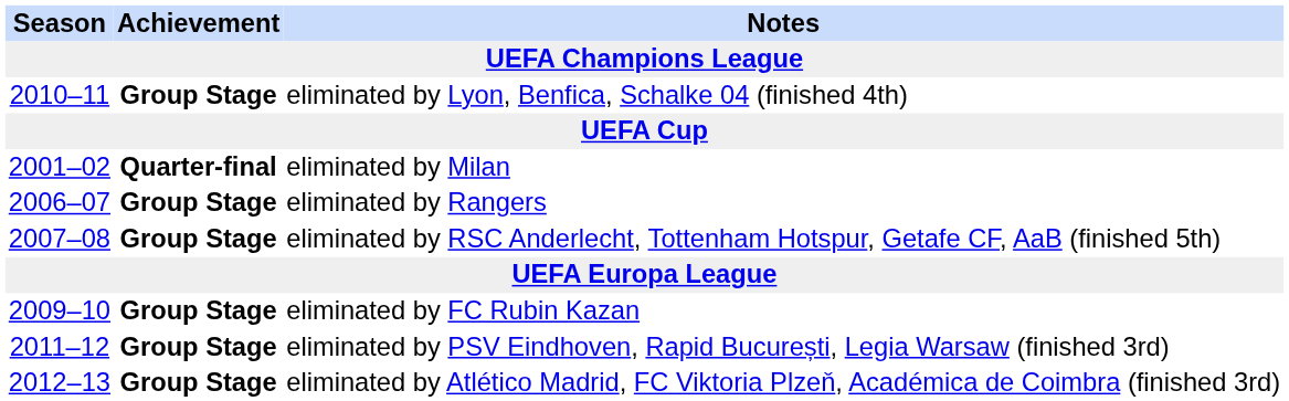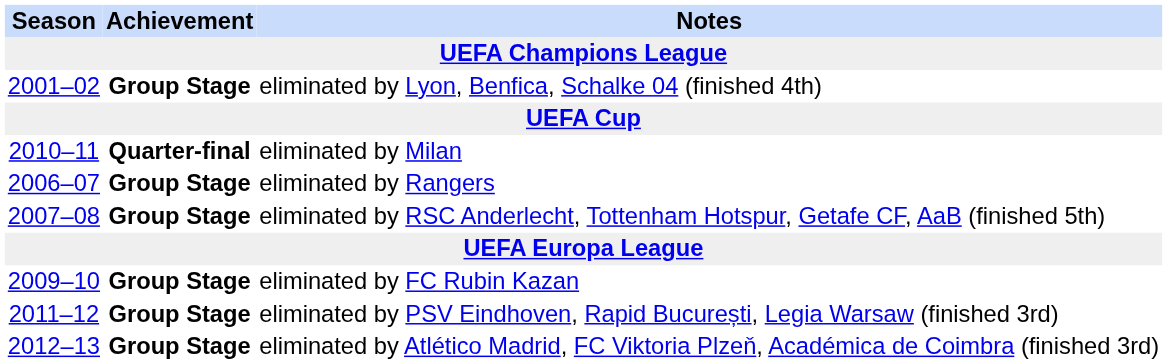eliminated by Lyon, Benfica, Schalke 04 (finished 4th) | Season: 2010–11 -> 2001–02
eliminated by Milan | Season: 2001–02 -> 2010–11
